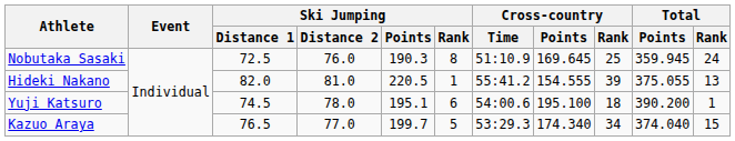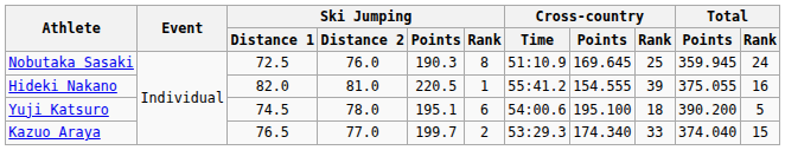Hideki Nakano | Total / Rank: 13 -> 16
Yuji Katsuro | Total / Rank: 1 -> 5
Kazuo Araya | Ski Jumping / Rank: 5 -> 2
Kazuo Araya | Cross-country / Rank: 34 -> 33
